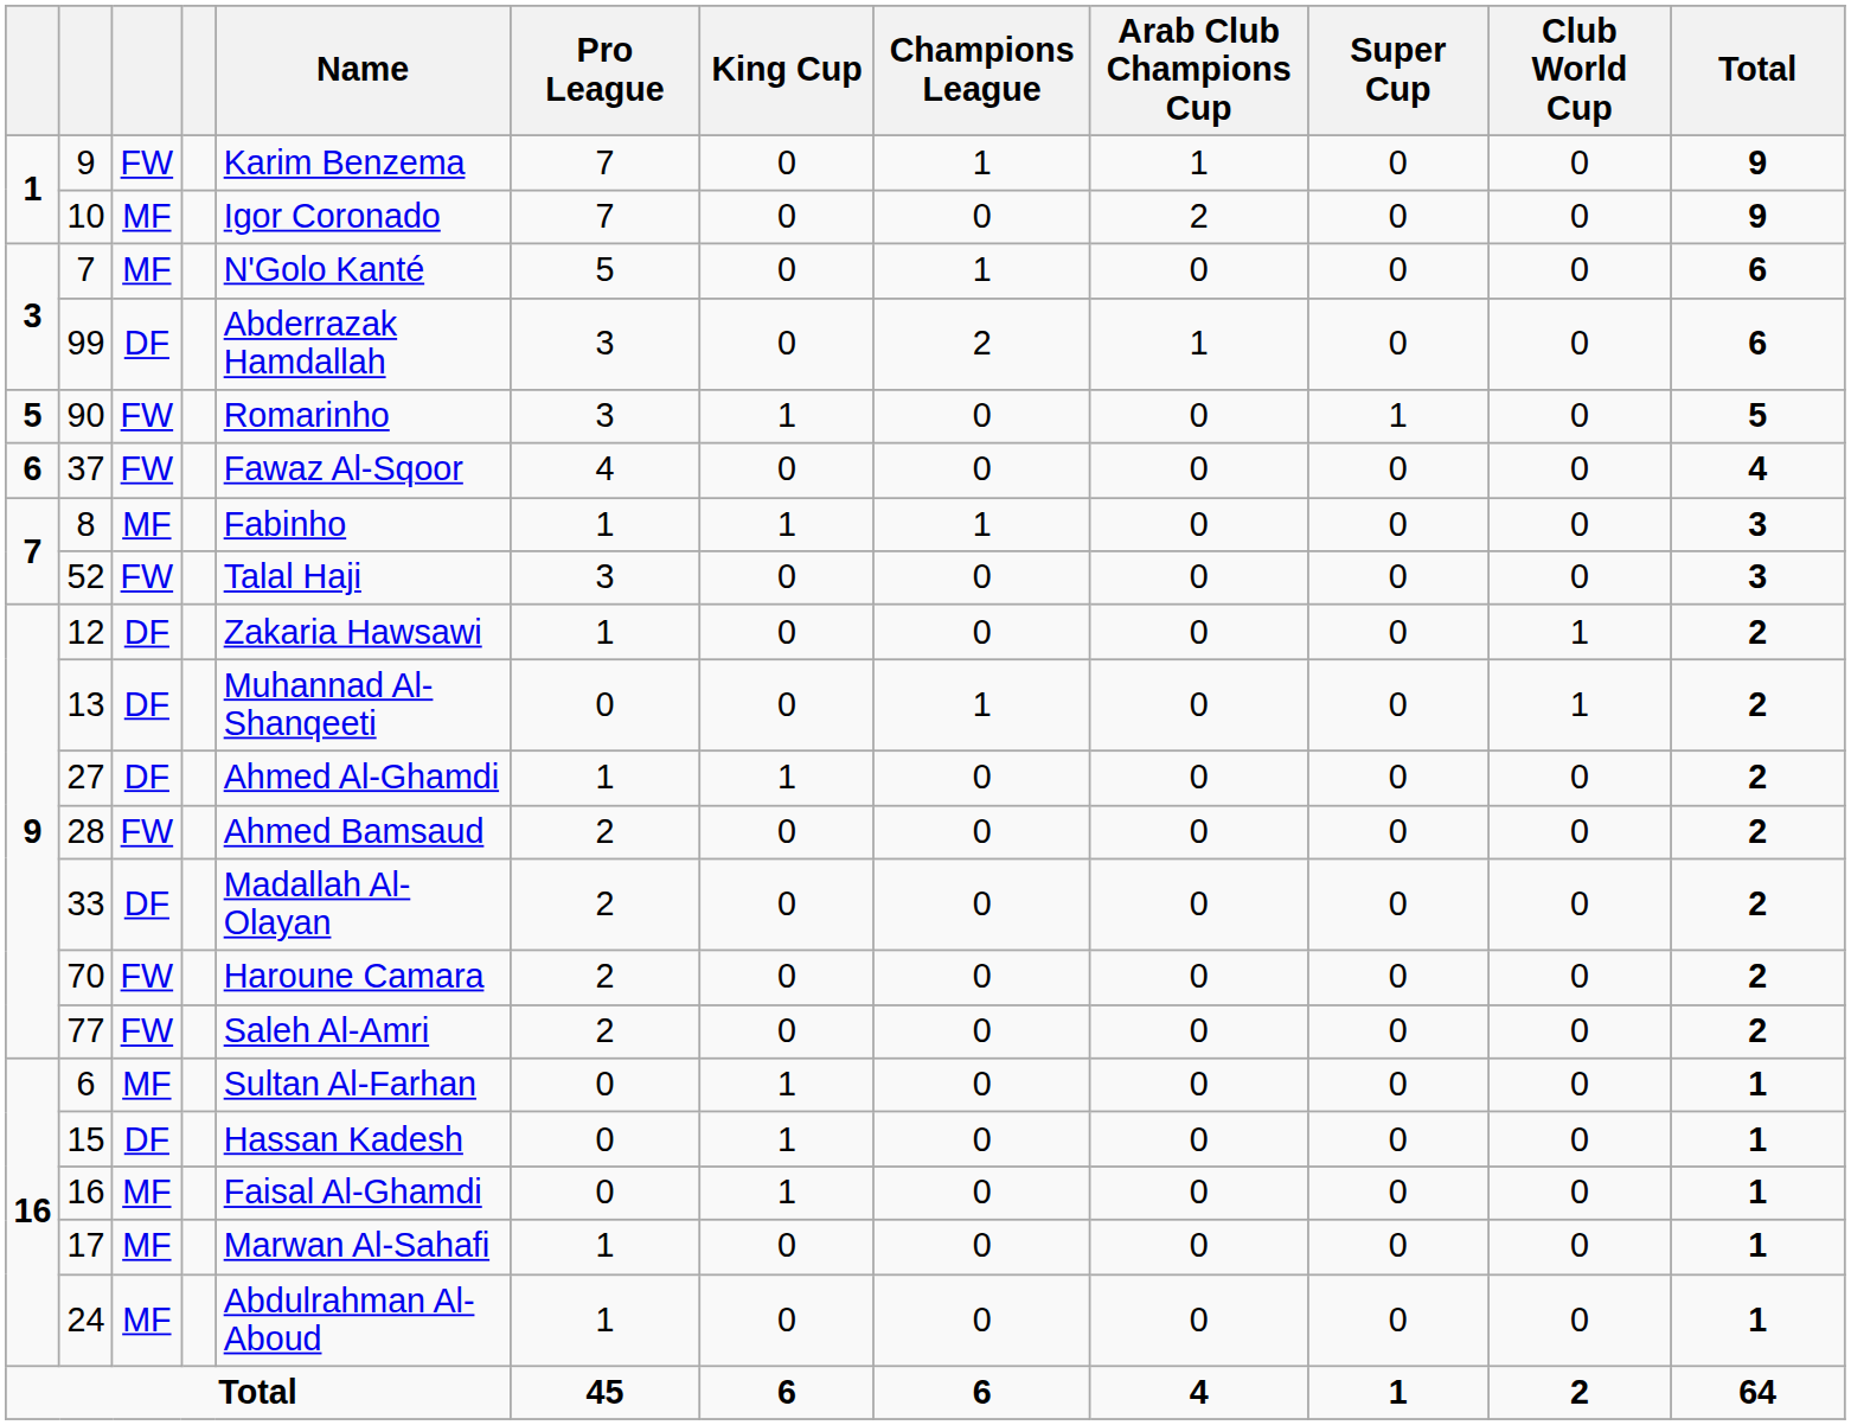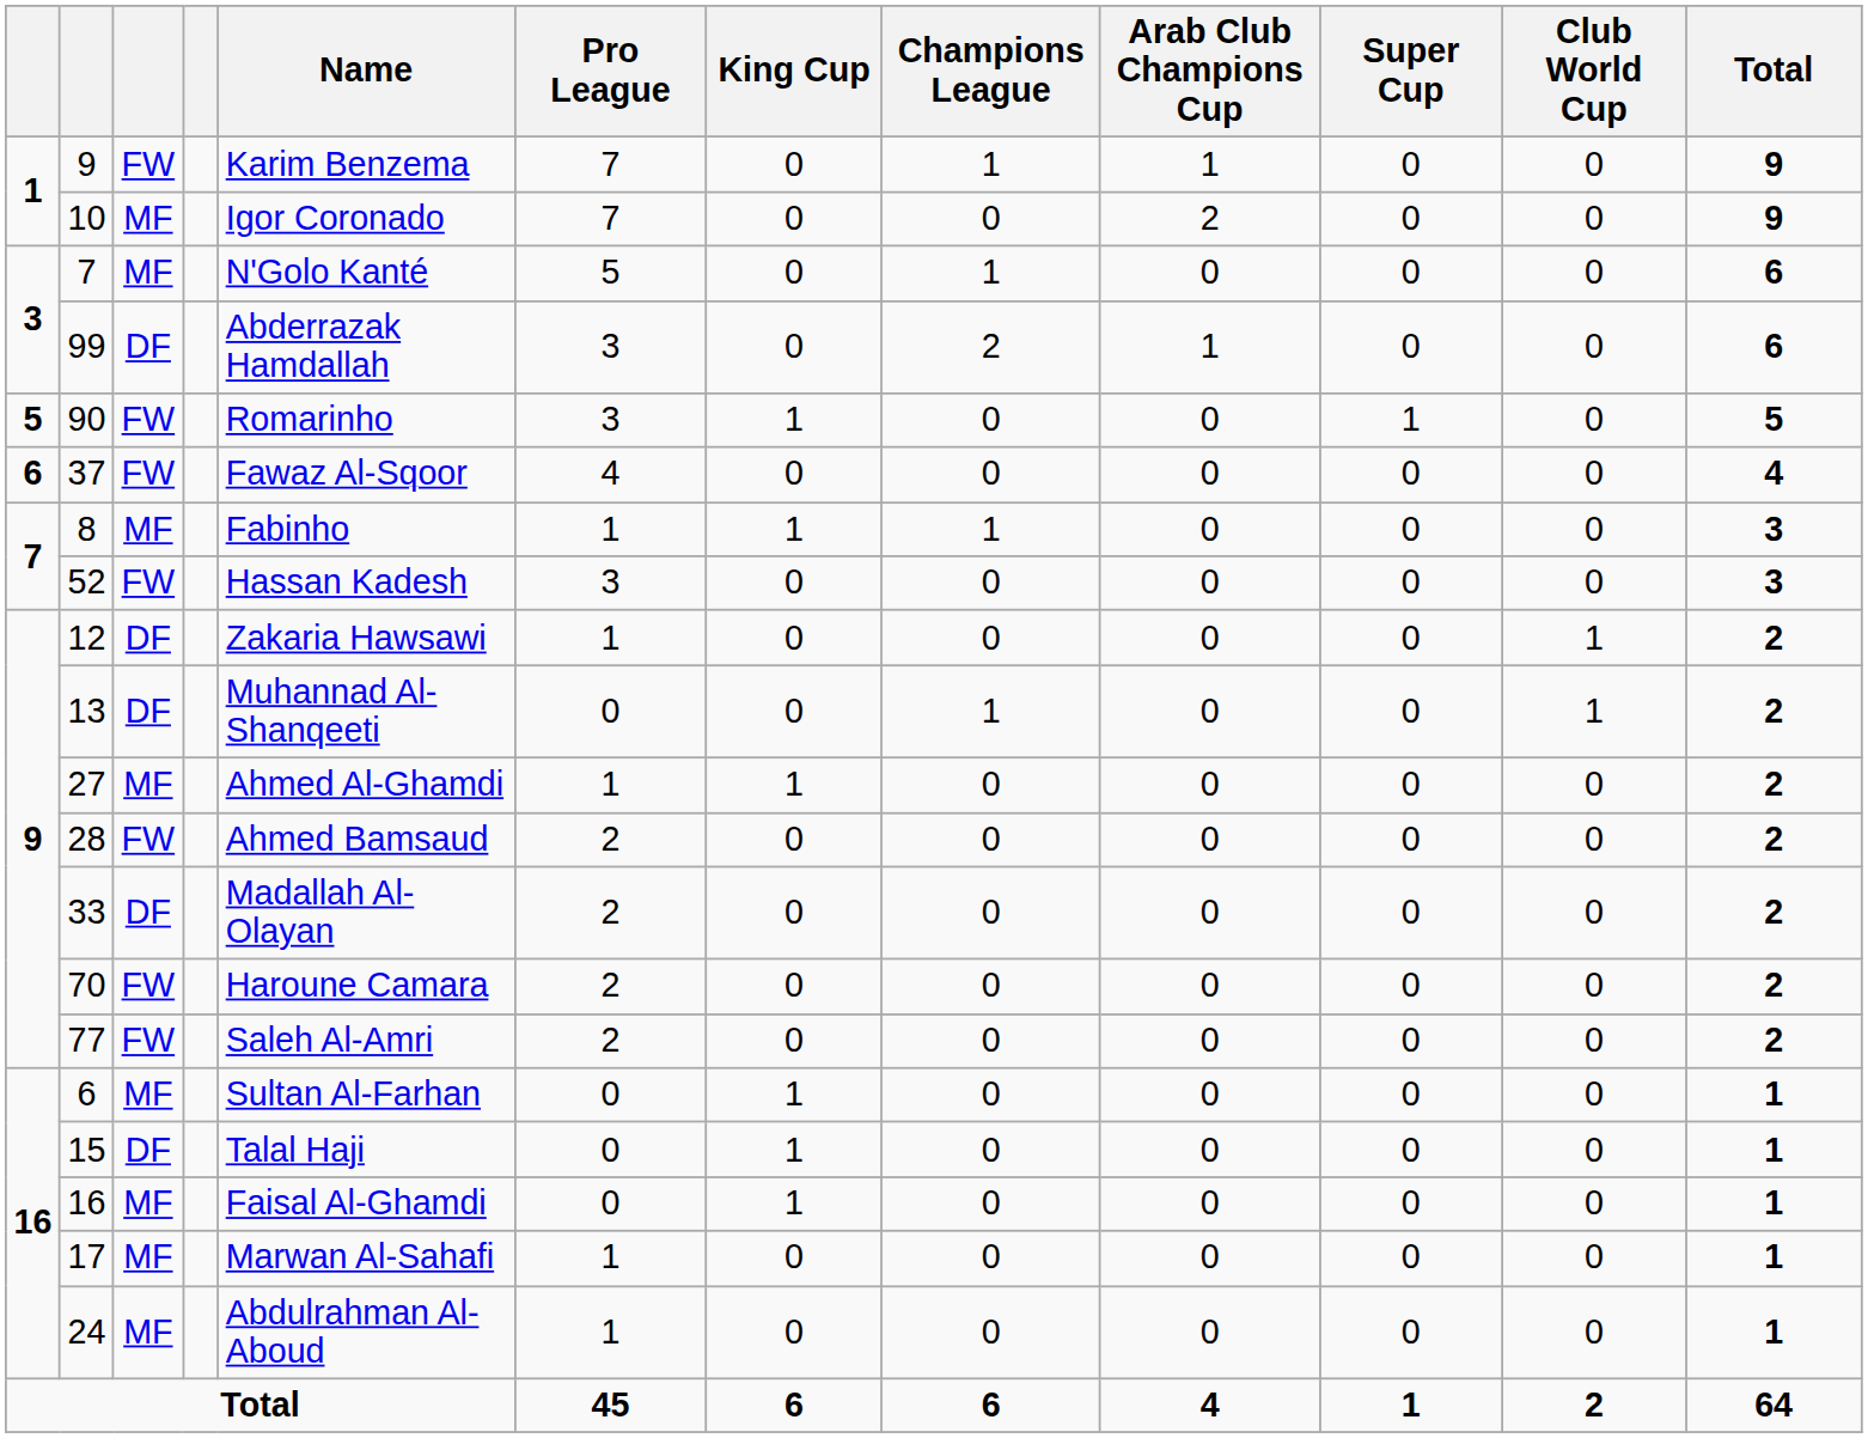52 | Name: Talal Haji -> Hassan Kadesh
27 | column 3: DF -> MF
15 | Name: Hassan Kadesh -> Talal Haji
